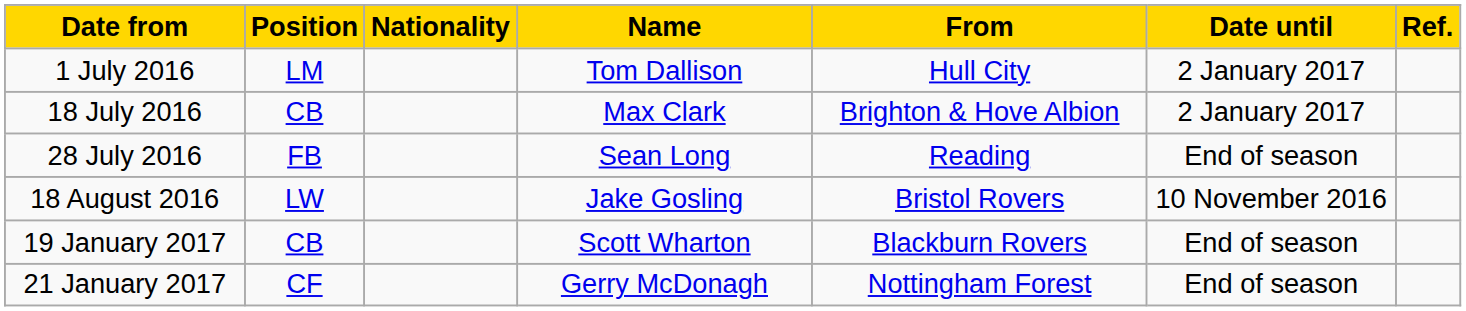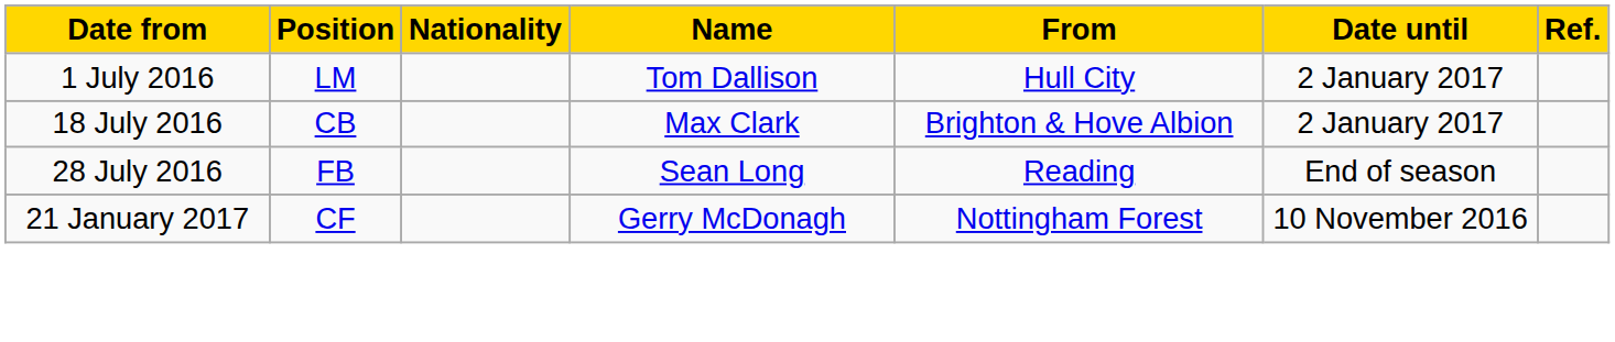- row: 18 August 2016 | LW | Jake Gosling | Bristol Rovers | 10 November 2016
- row: 19 January 2017 | CB | Scott Wharton | Blackburn Rovers | End of season
21 January 2017 | Date until: End of season -> 10 November 2016
